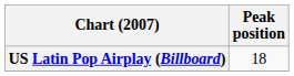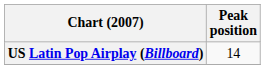US Latin Pop Airplay (Billboard) | Peak position: 18 -> 14
